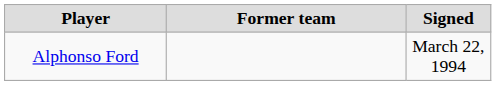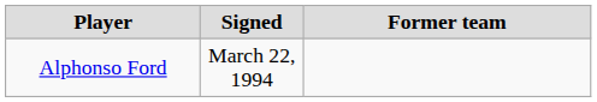columns swapped: Signed <-> Former team
